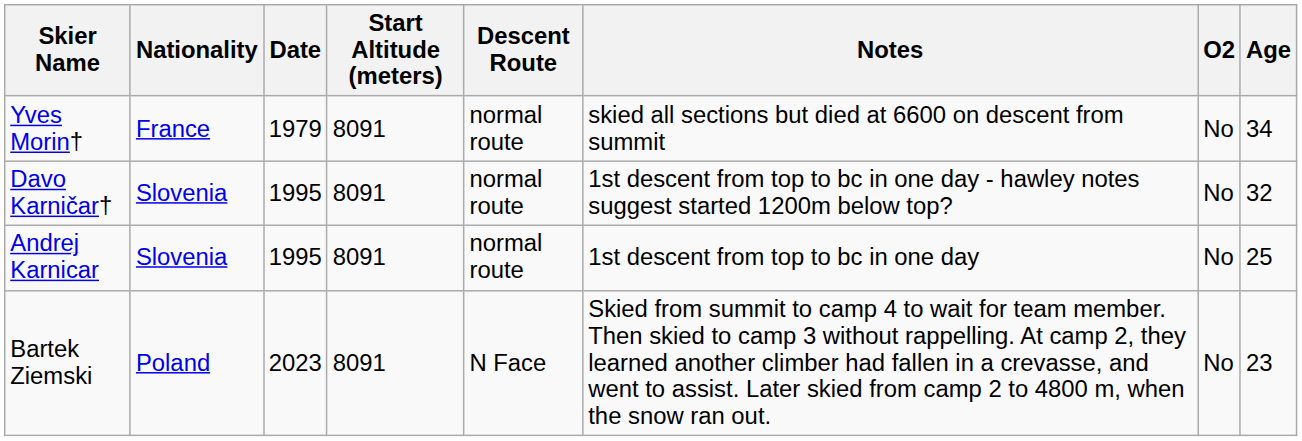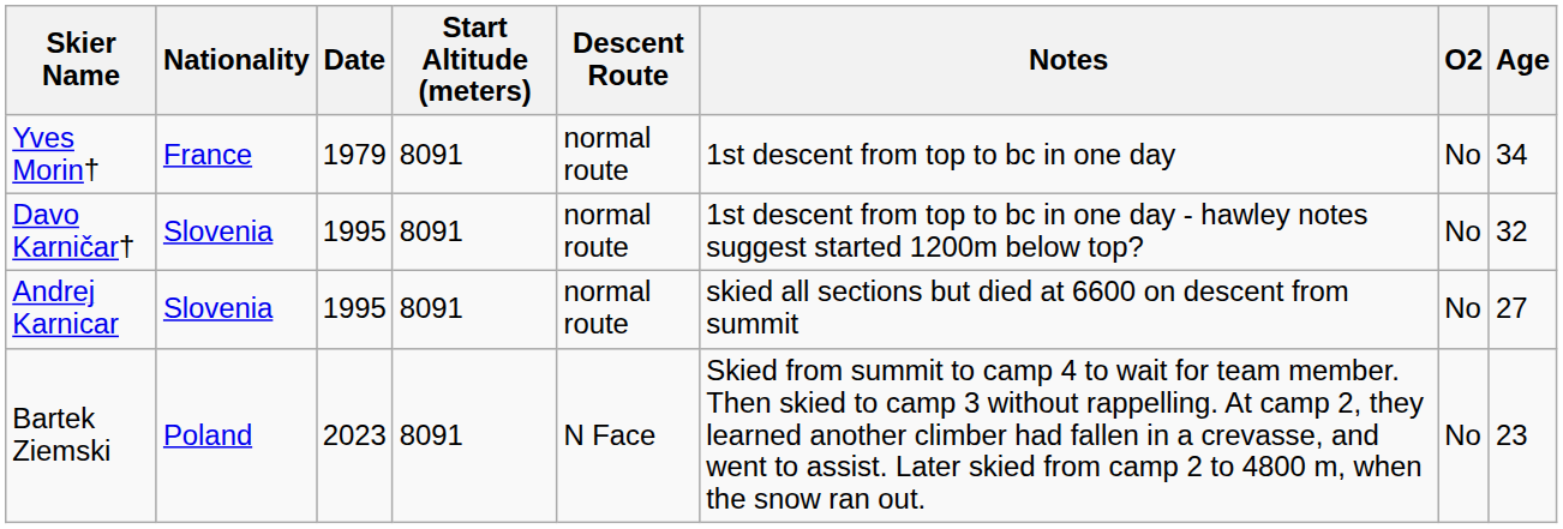Yves Morin† | Notes: skied all sections but died at 6600 on descent from summit -> 1st descent from top to bc in one day
Andrej Karnicar | Notes: 1st descent from top to bc in one day -> skied all sections but died at 6600 on descent from summit
Andrej Karnicar | Age: 25 -> 27
